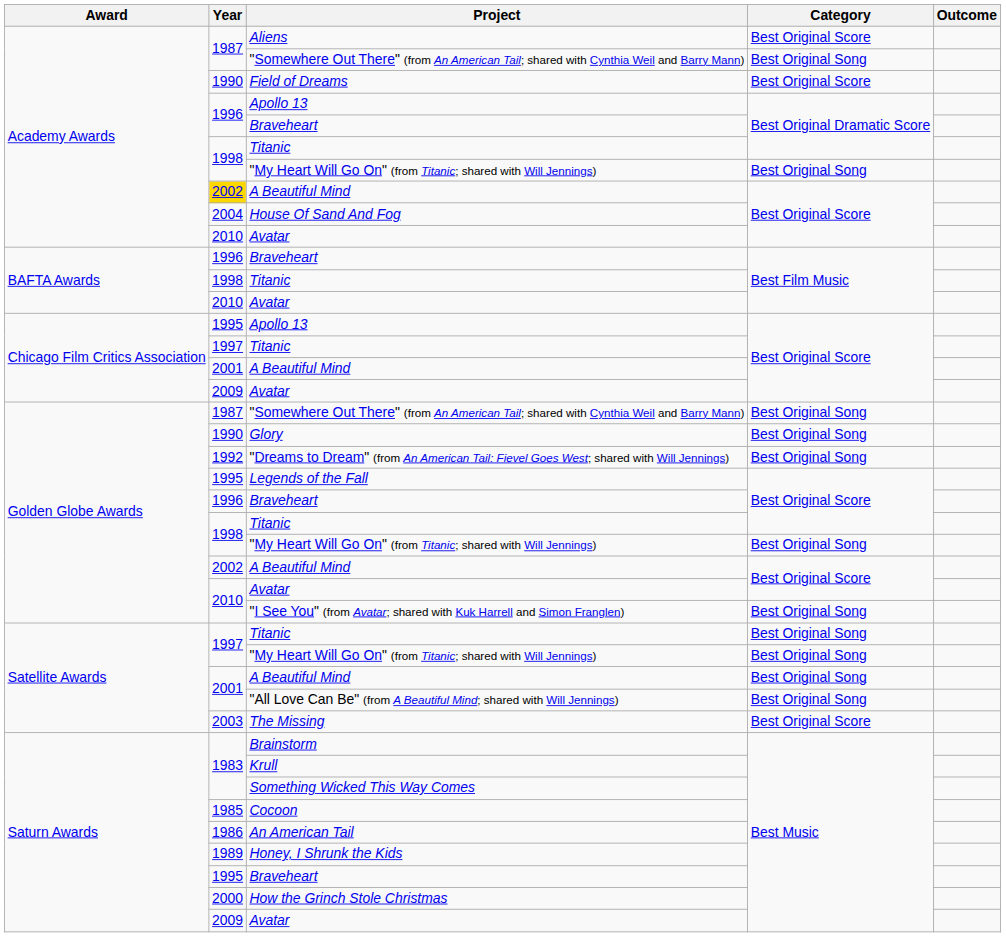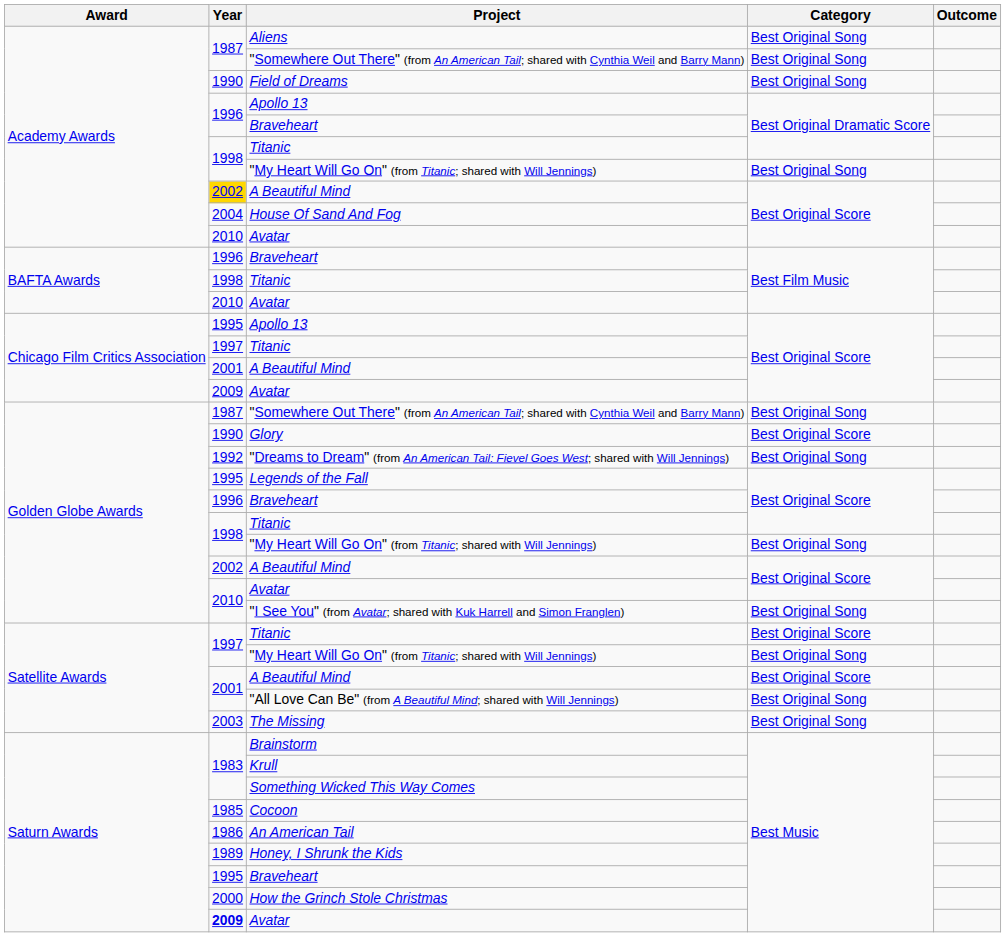Aliens | Category: Best Original Score -> Best Original Song
Field of Dreams | Category: Best Original Score -> Best Original Song
Glory | Category: Best Original Song -> Best Original Score
Satellite Awards / Titanic | Category: Best Original Song -> Best Original Score
Satellite Awards / A Beautiful Mind | Category: Best Original Song -> Best Original Score
The Missing | Category: Best Original Score -> Best Original Song
Saturn Awards / Avatar | Year: normal -> bold
